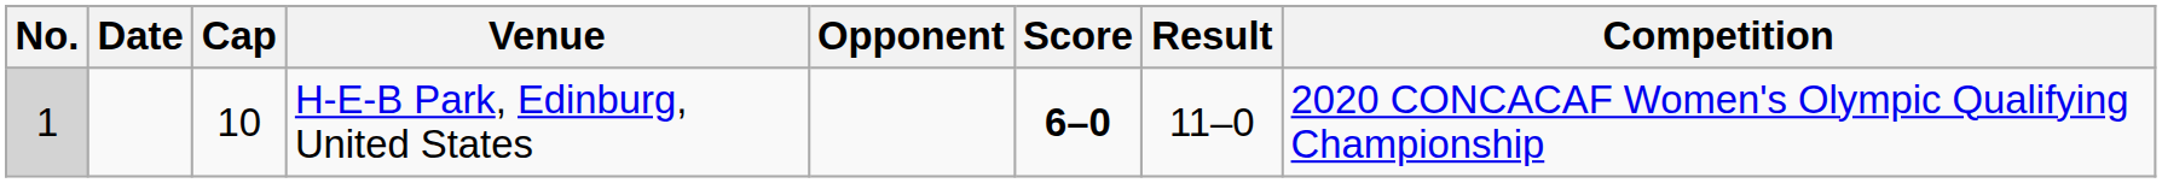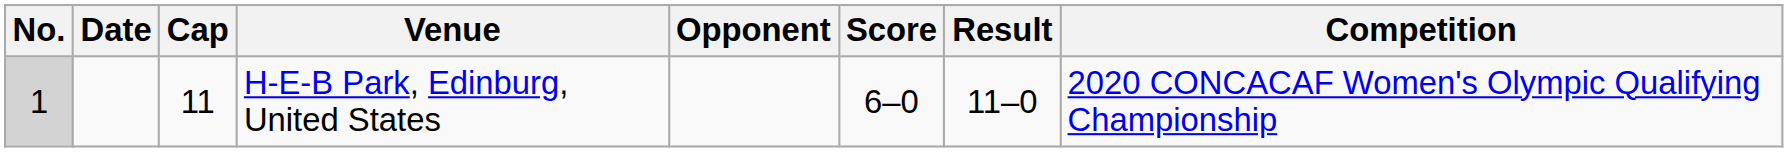H-E-B Park, Edinburg, United States | Cap: 10 -> 11
H-E-B Park, Edinburg, United States | Score: bold -> normal
